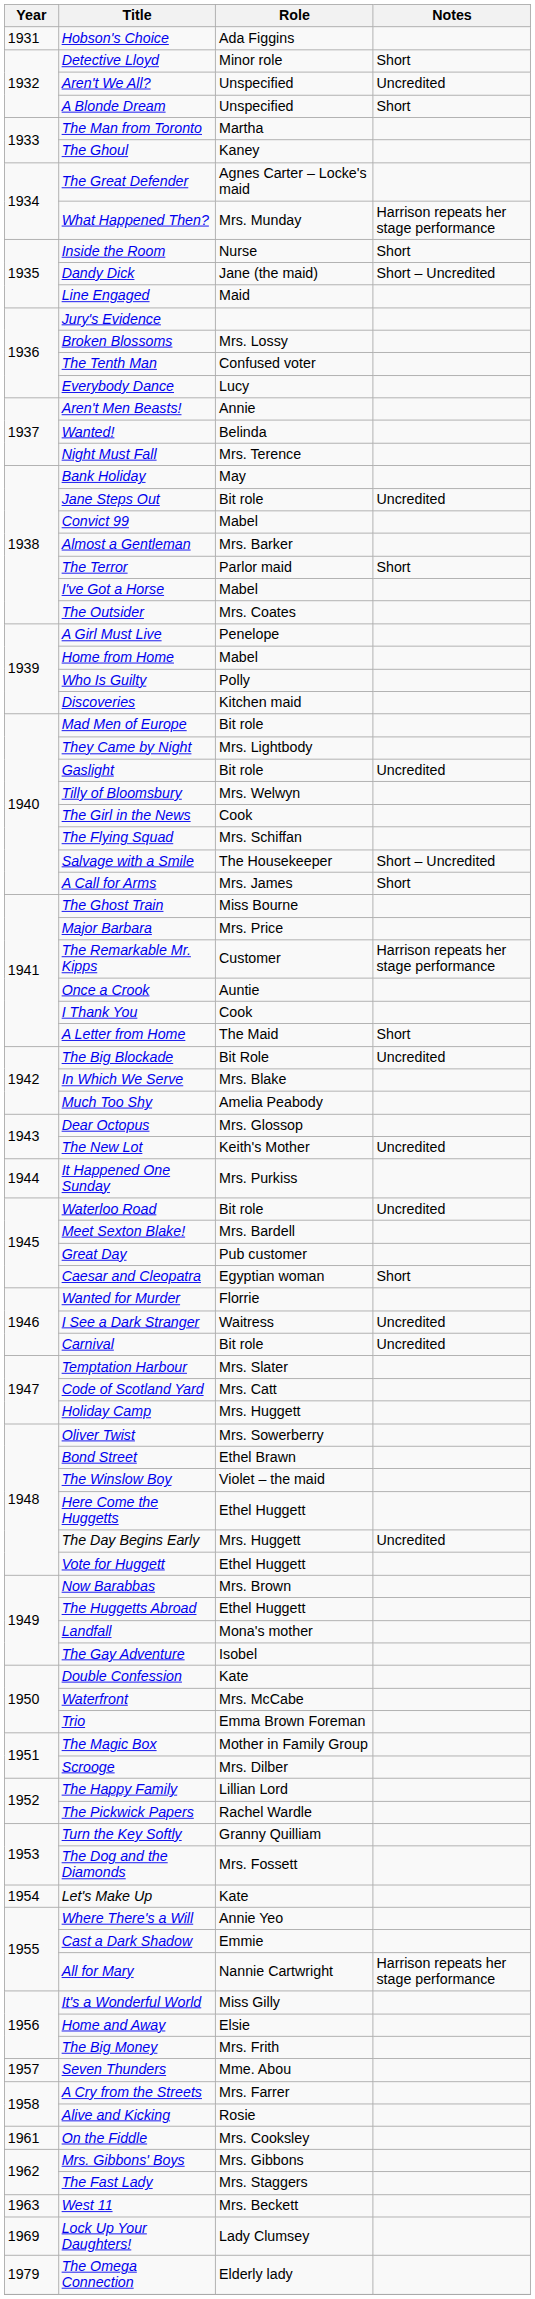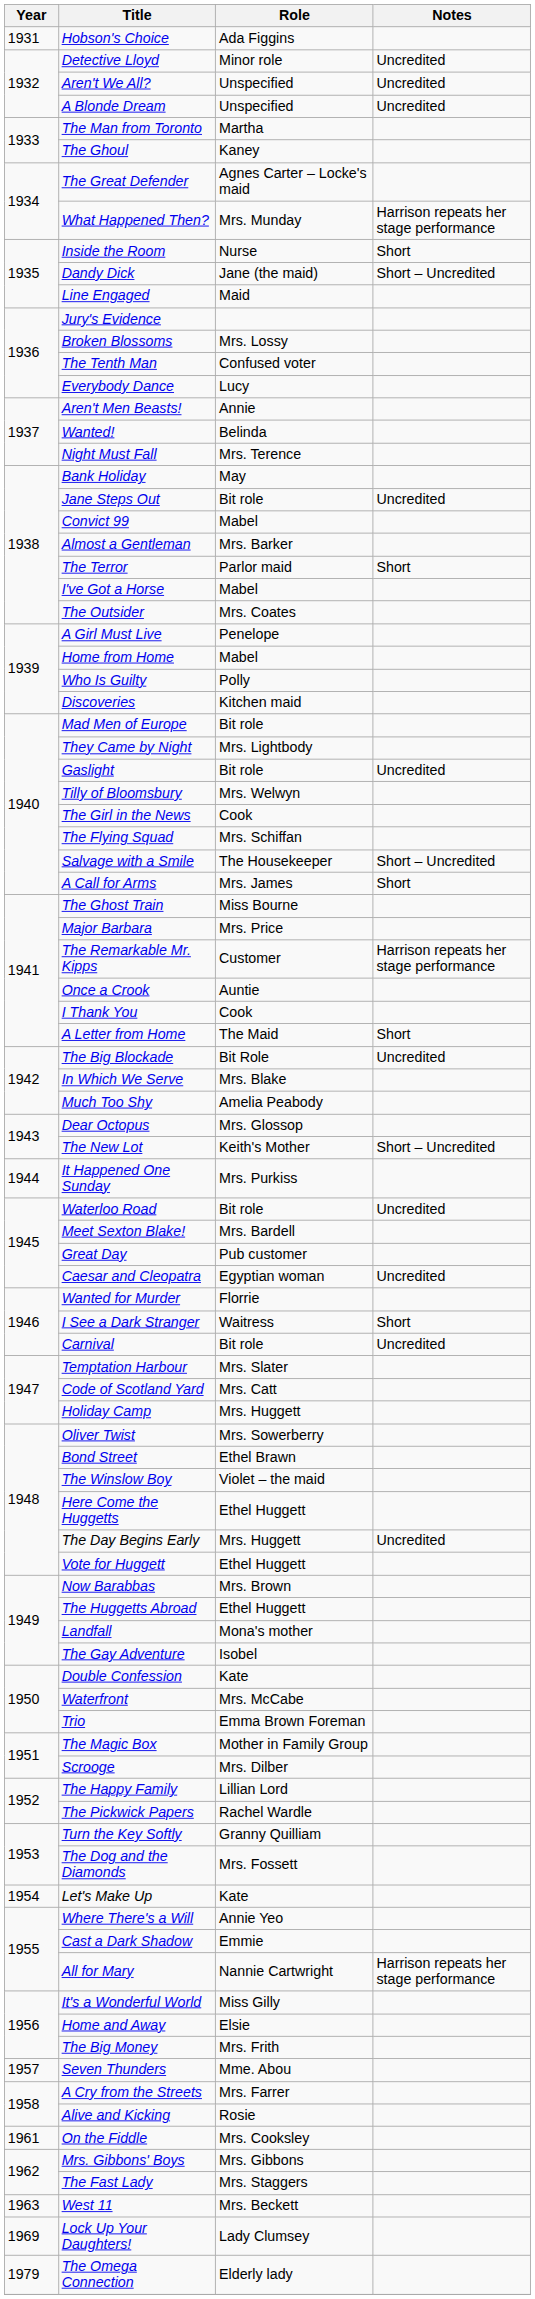Detective Lloyd | Notes: Short -> Uncredited
A Blonde Dream | Notes: Short -> Uncredited
The New Lot | Notes: Uncredited -> Short – Uncredited
Caesar and Cleopatra | Notes: Short -> Uncredited
I See a Dark Stranger | Notes: Uncredited -> Short
